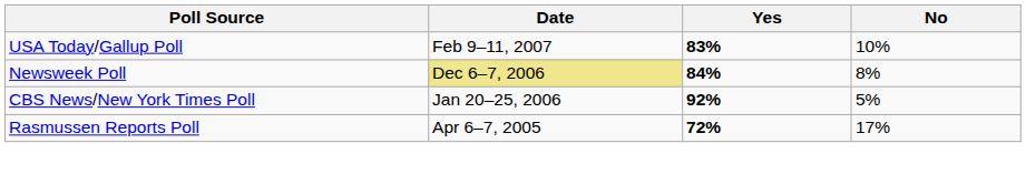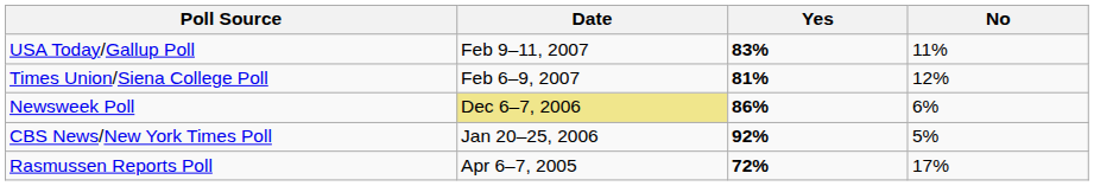USA Today/Gallup Poll | No: 10% -> 11%
+ row: Times Union/Siena College Poll | Feb 6–9, 2007 | 81% | 12%
Newsweek Poll | Yes: 84% -> 86%
Newsweek Poll | No: 8% -> 6%
